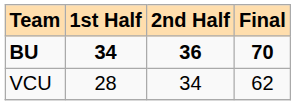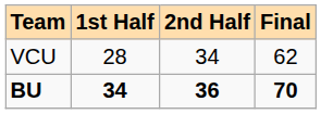rows swapped: VCU <-> BU
